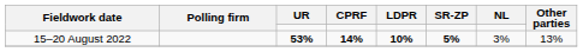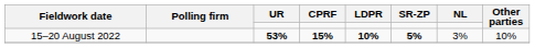15–20 August 2022 | CPRF: 14% -> 15%
15–20 August 2022 | Other parties: 13% -> 10%
